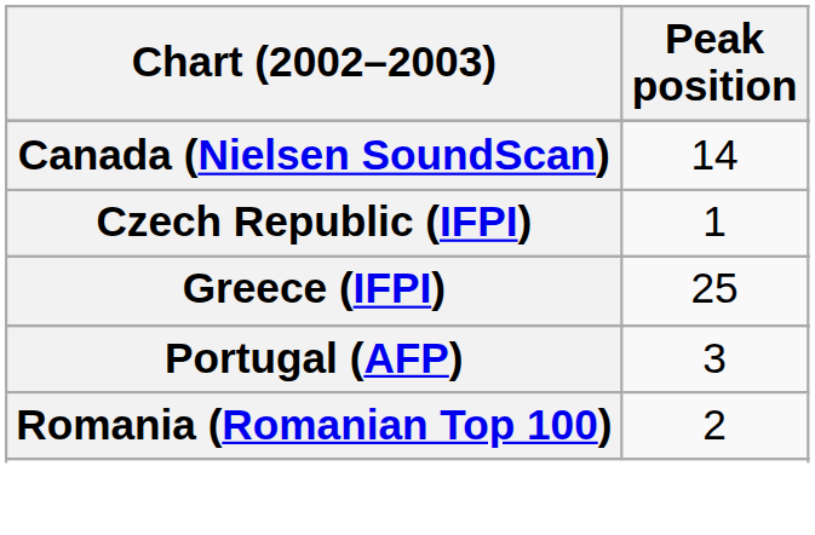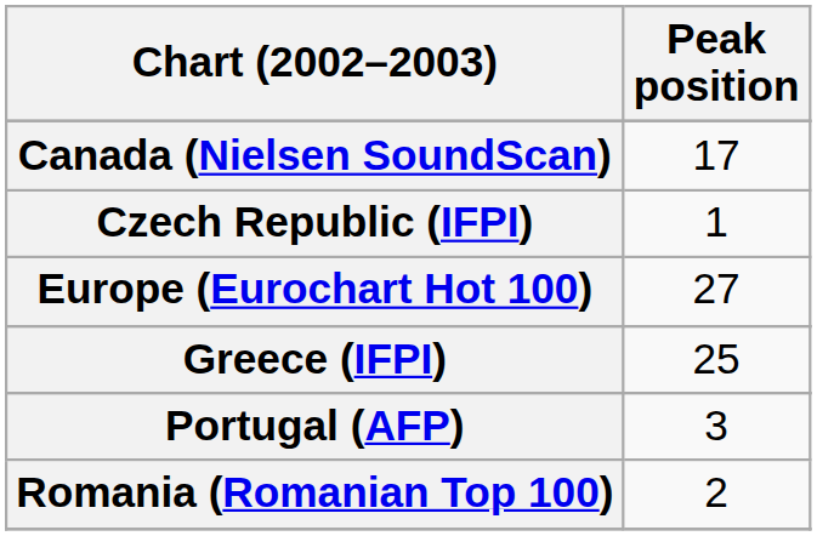Canada (Nielsen SoundScan) | Peak position: 14 -> 17
+ row: Europe (Eurochart Hot 100) | 27
